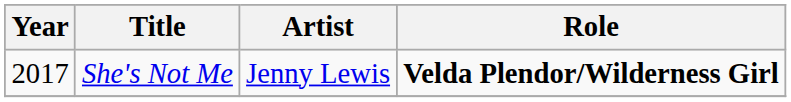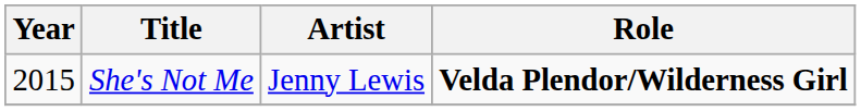She's Not Me | Year: 2017 -> 2015
